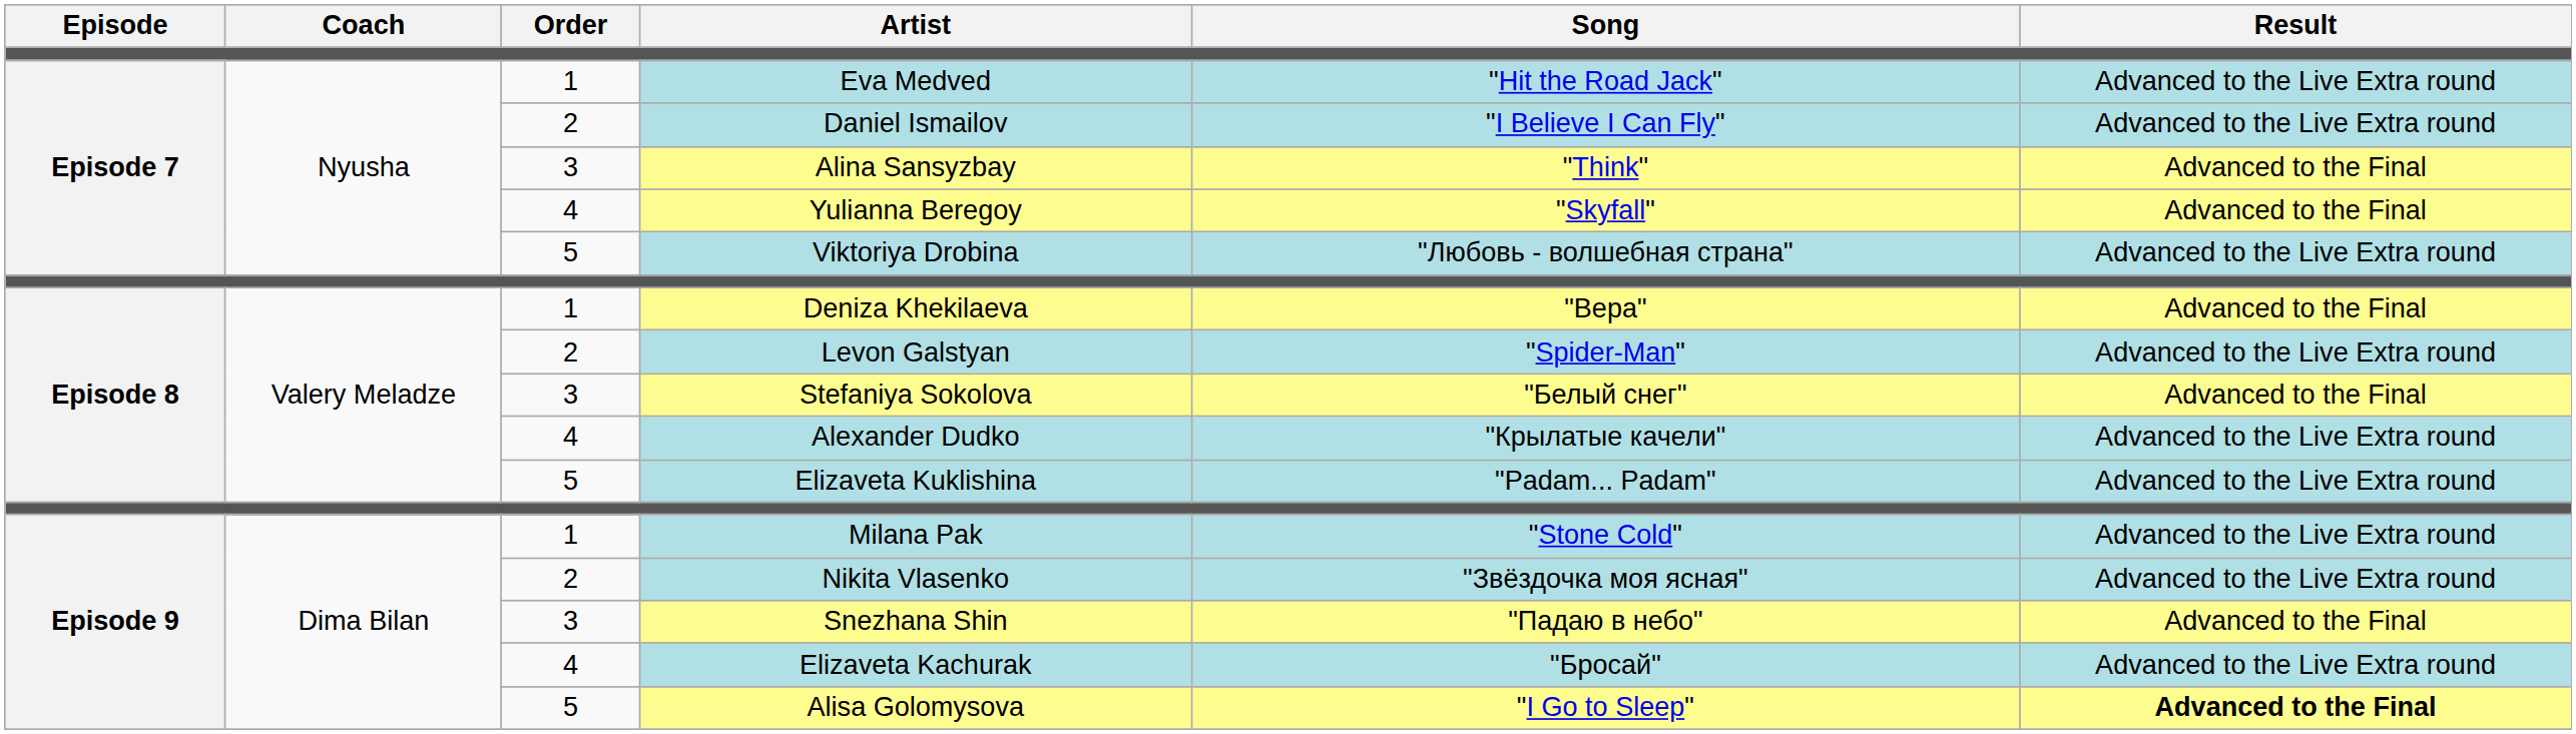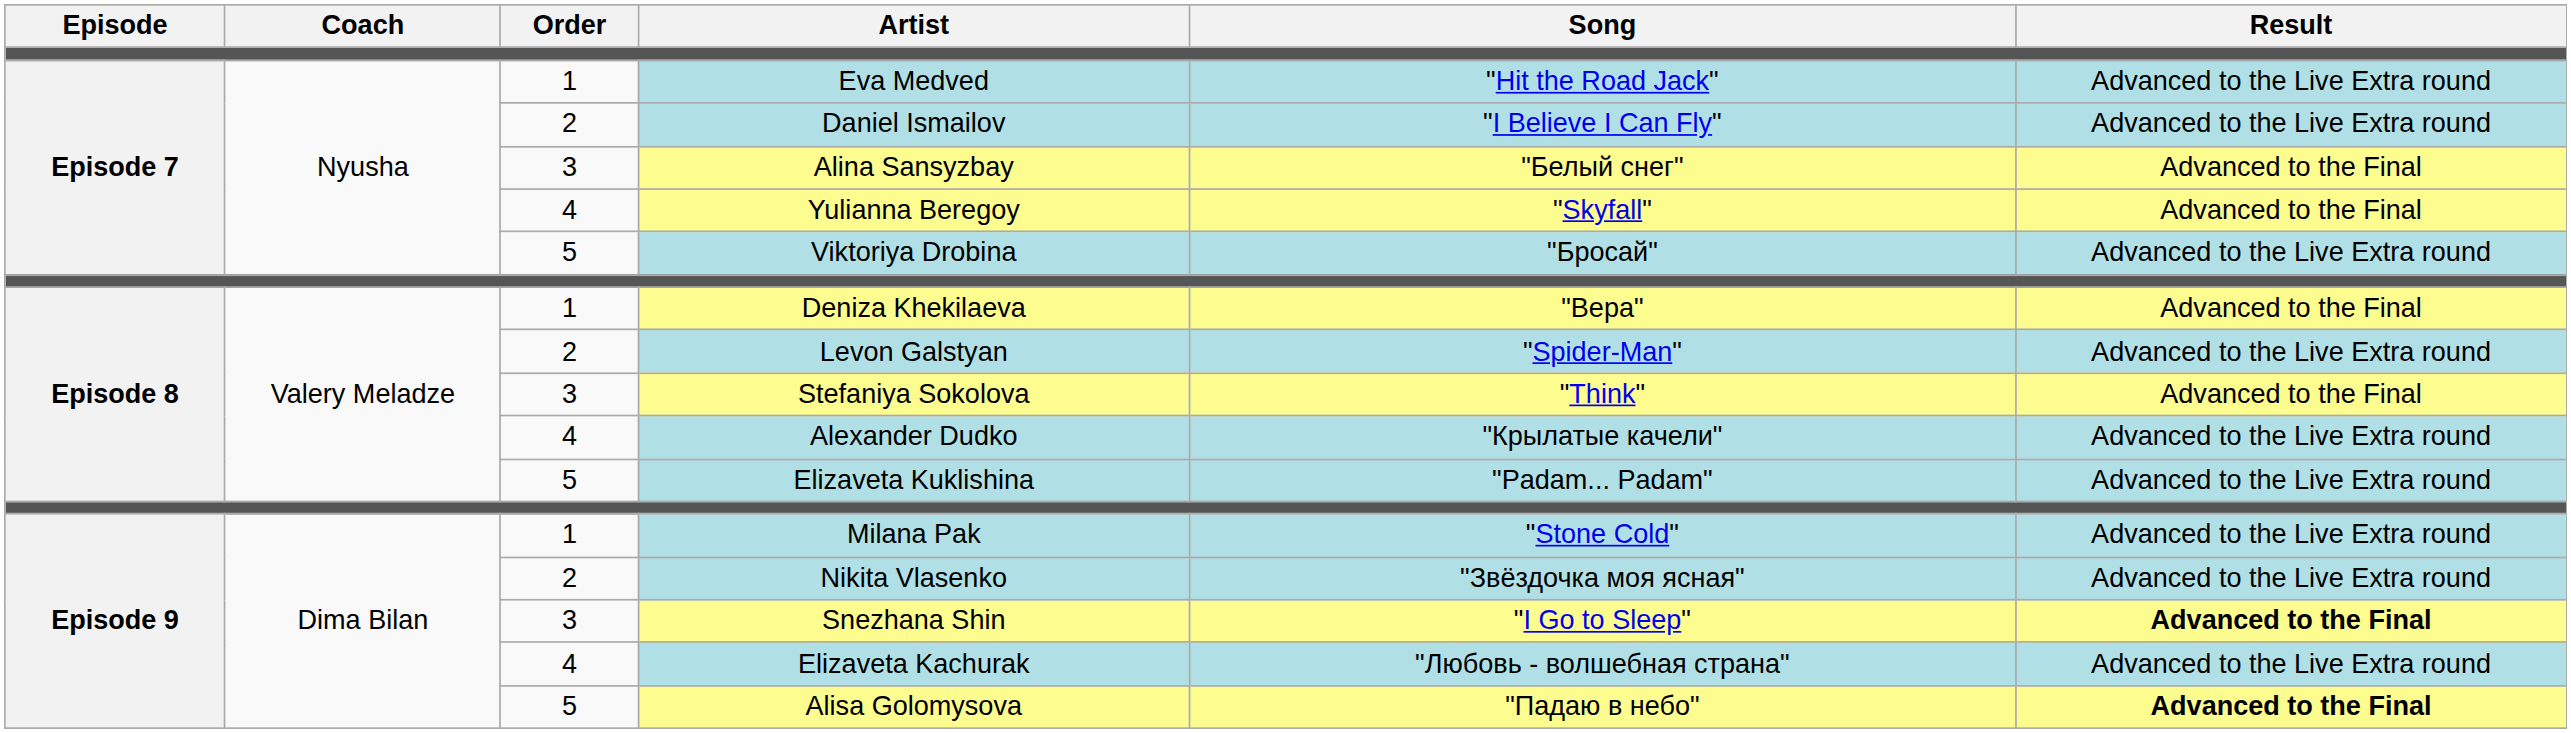Alina Sansyzbay | Song: "Think" -> "Белый снег"
Viktoriya Drobina | Song: "Любовь - волшебная страна" -> "Бросай"
Stefaniya Sokolova | Song: "Белый снег" -> "Think"
Snezhana Shin | Song: "Падаю в небо" -> "I Go to Sleep"
Snezhana Shin | Result: normal -> bold
Elizaveta Kachurak | Song: "Бросай" -> "Любовь - волшебная страна"
Alisa Golomysova | Song: "I Go to Sleep" -> "Падаю в небо"
